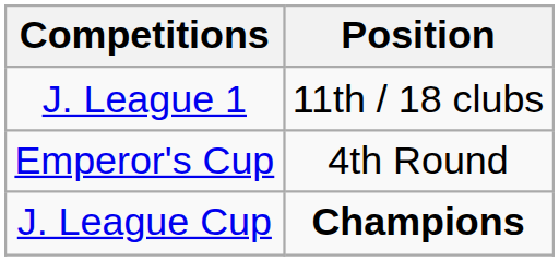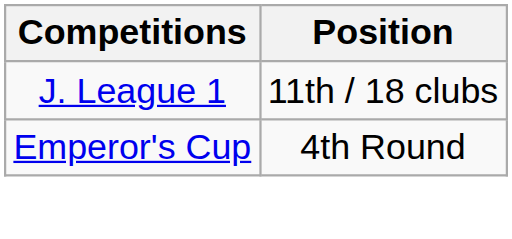- row: J. League Cup | Champions
